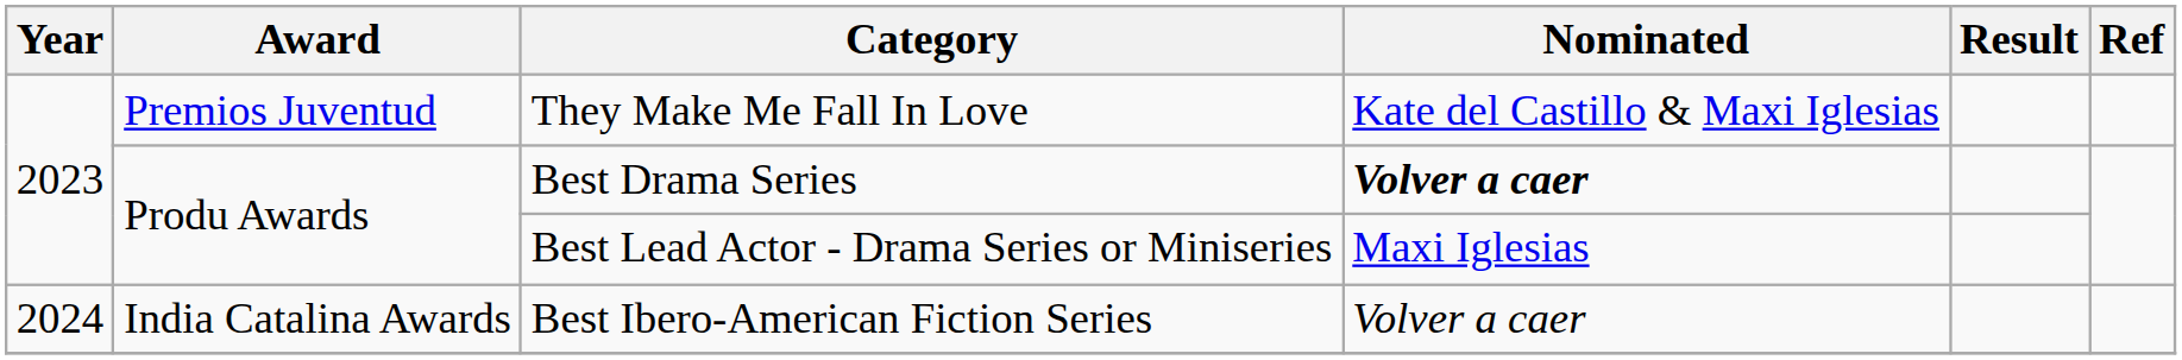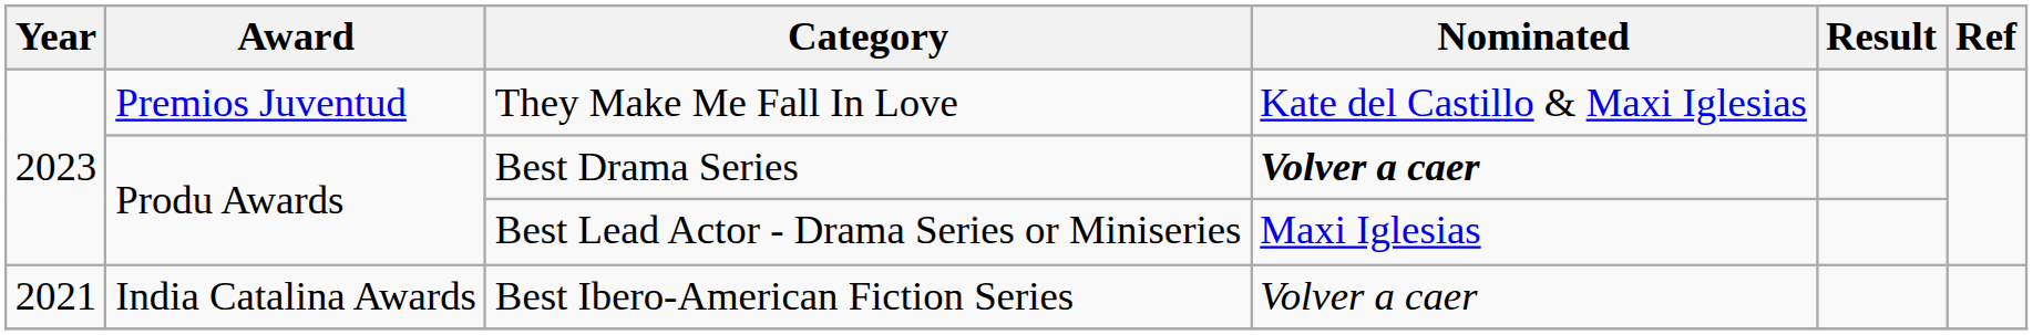Best Ibero-American Fiction Series | Year: 2024 -> 2021
